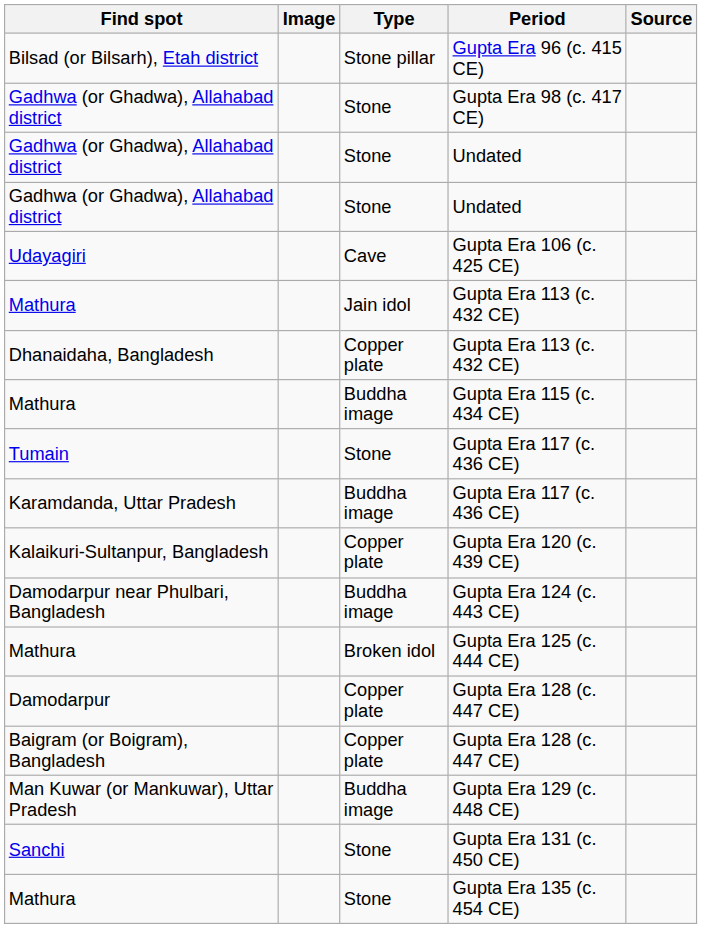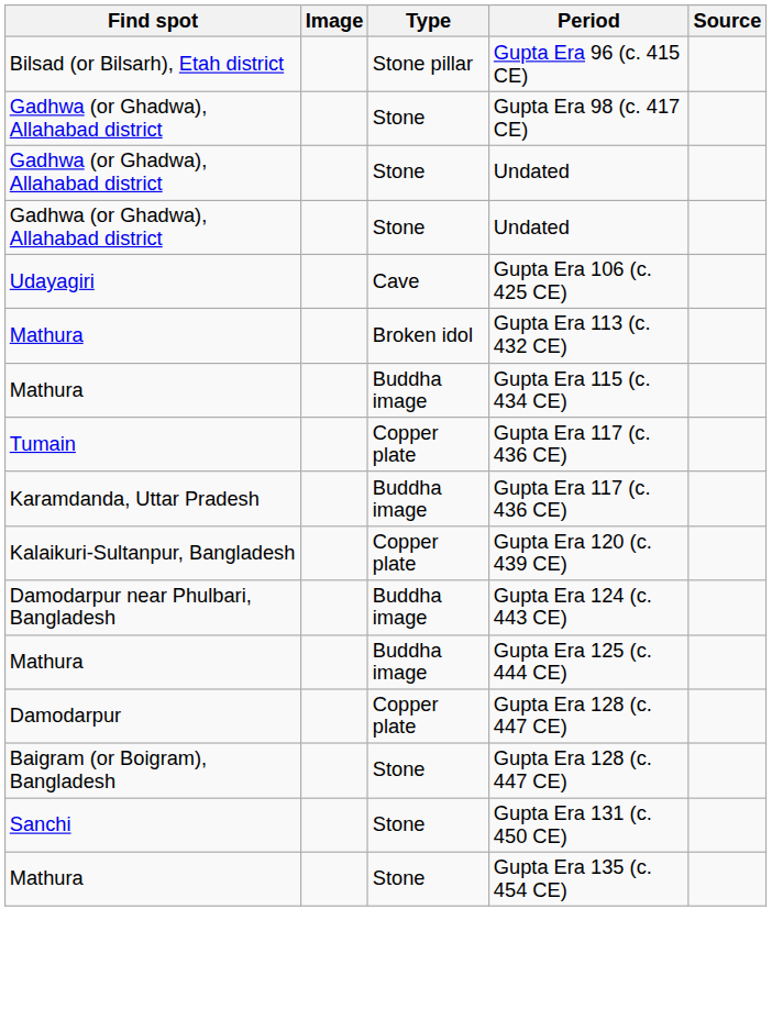Mathura / Gupta Era 113 (c. 432 CE) | Type: Jain idol -> Broken idol
- row: Dhanaidaha, Bangladesh | Copper plate | Gupta Era 113 (c. 432 CE)
Tumain / Gupta Era 117 (c. 436 CE) | Type: Stone -> Copper plate
Gupta Era 125 (c. 444 CE) | Type: Broken idol -> Buddha image
Baigram (or Boigram), Bangladesh / Gupta Era 128 (c. 447 CE) | Type: Copper plate -> Stone
- row: Man Kuwar (or Mankuwar), Uttar Pradesh | Buddha image | Gupta Era 129 (c. 448 CE)
